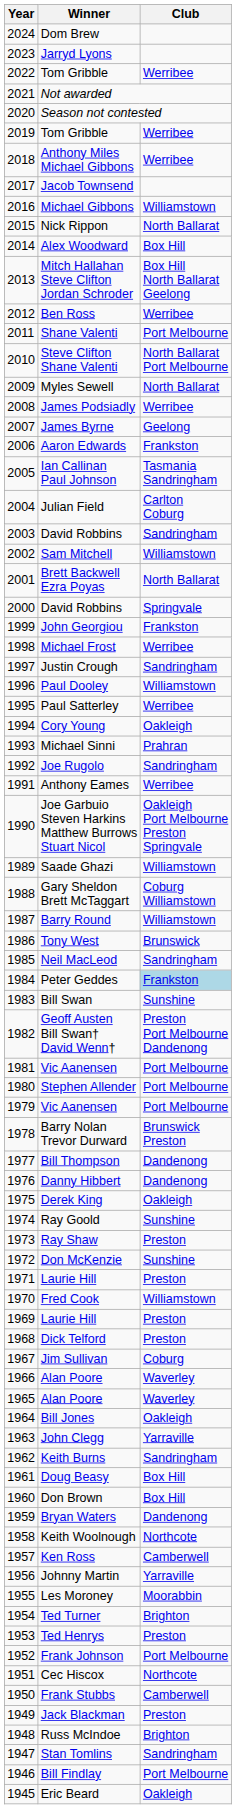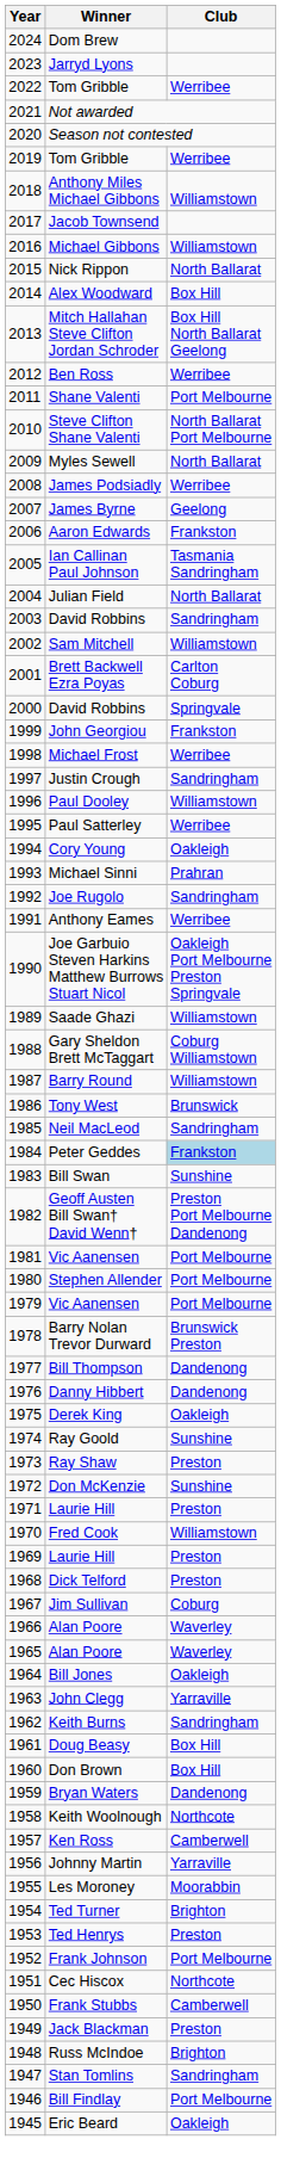Anthony Miles Michael Gibbons | Club: Werribee -> Williamstown
Julian Field | Club: Carlton Coburg -> North Ballarat
Brett Backwell Ezra Poyas | Club: North Ballarat -> Carlton Coburg
